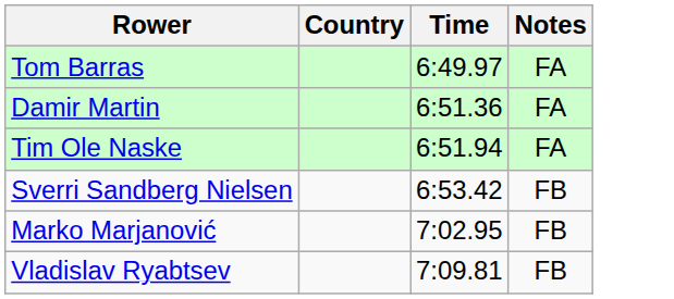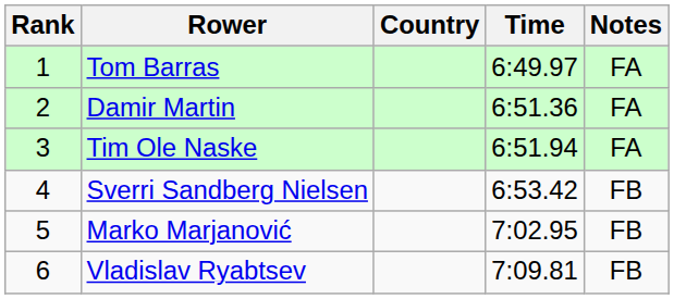+ column: Rank | 1 | 2 | 3 | 4 | 5 | 6
